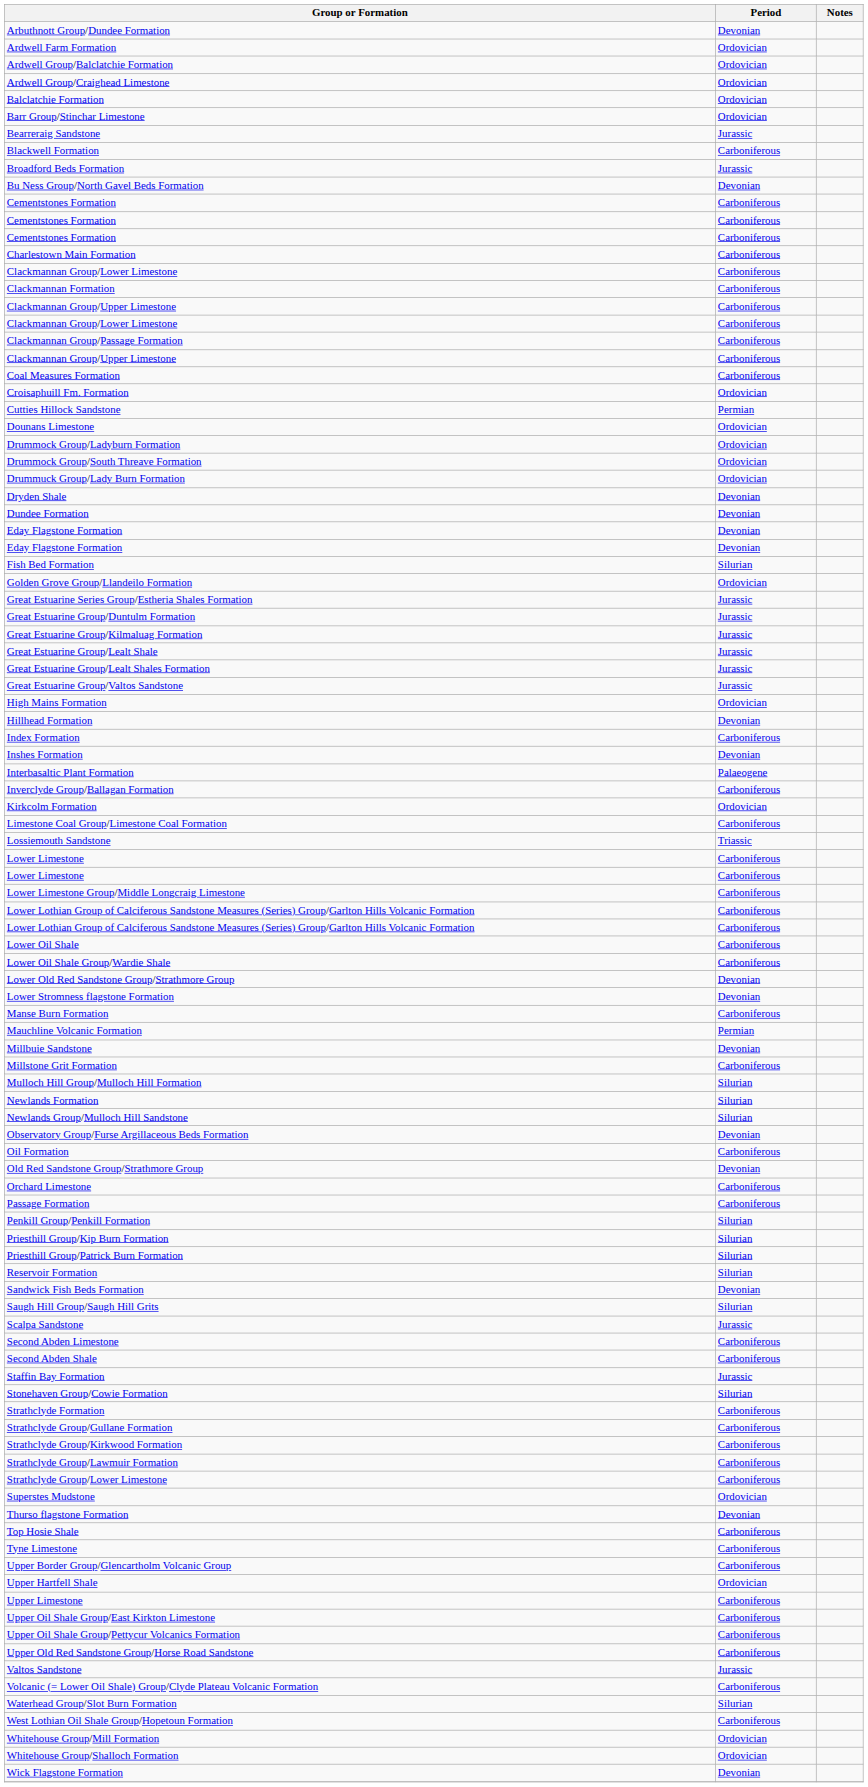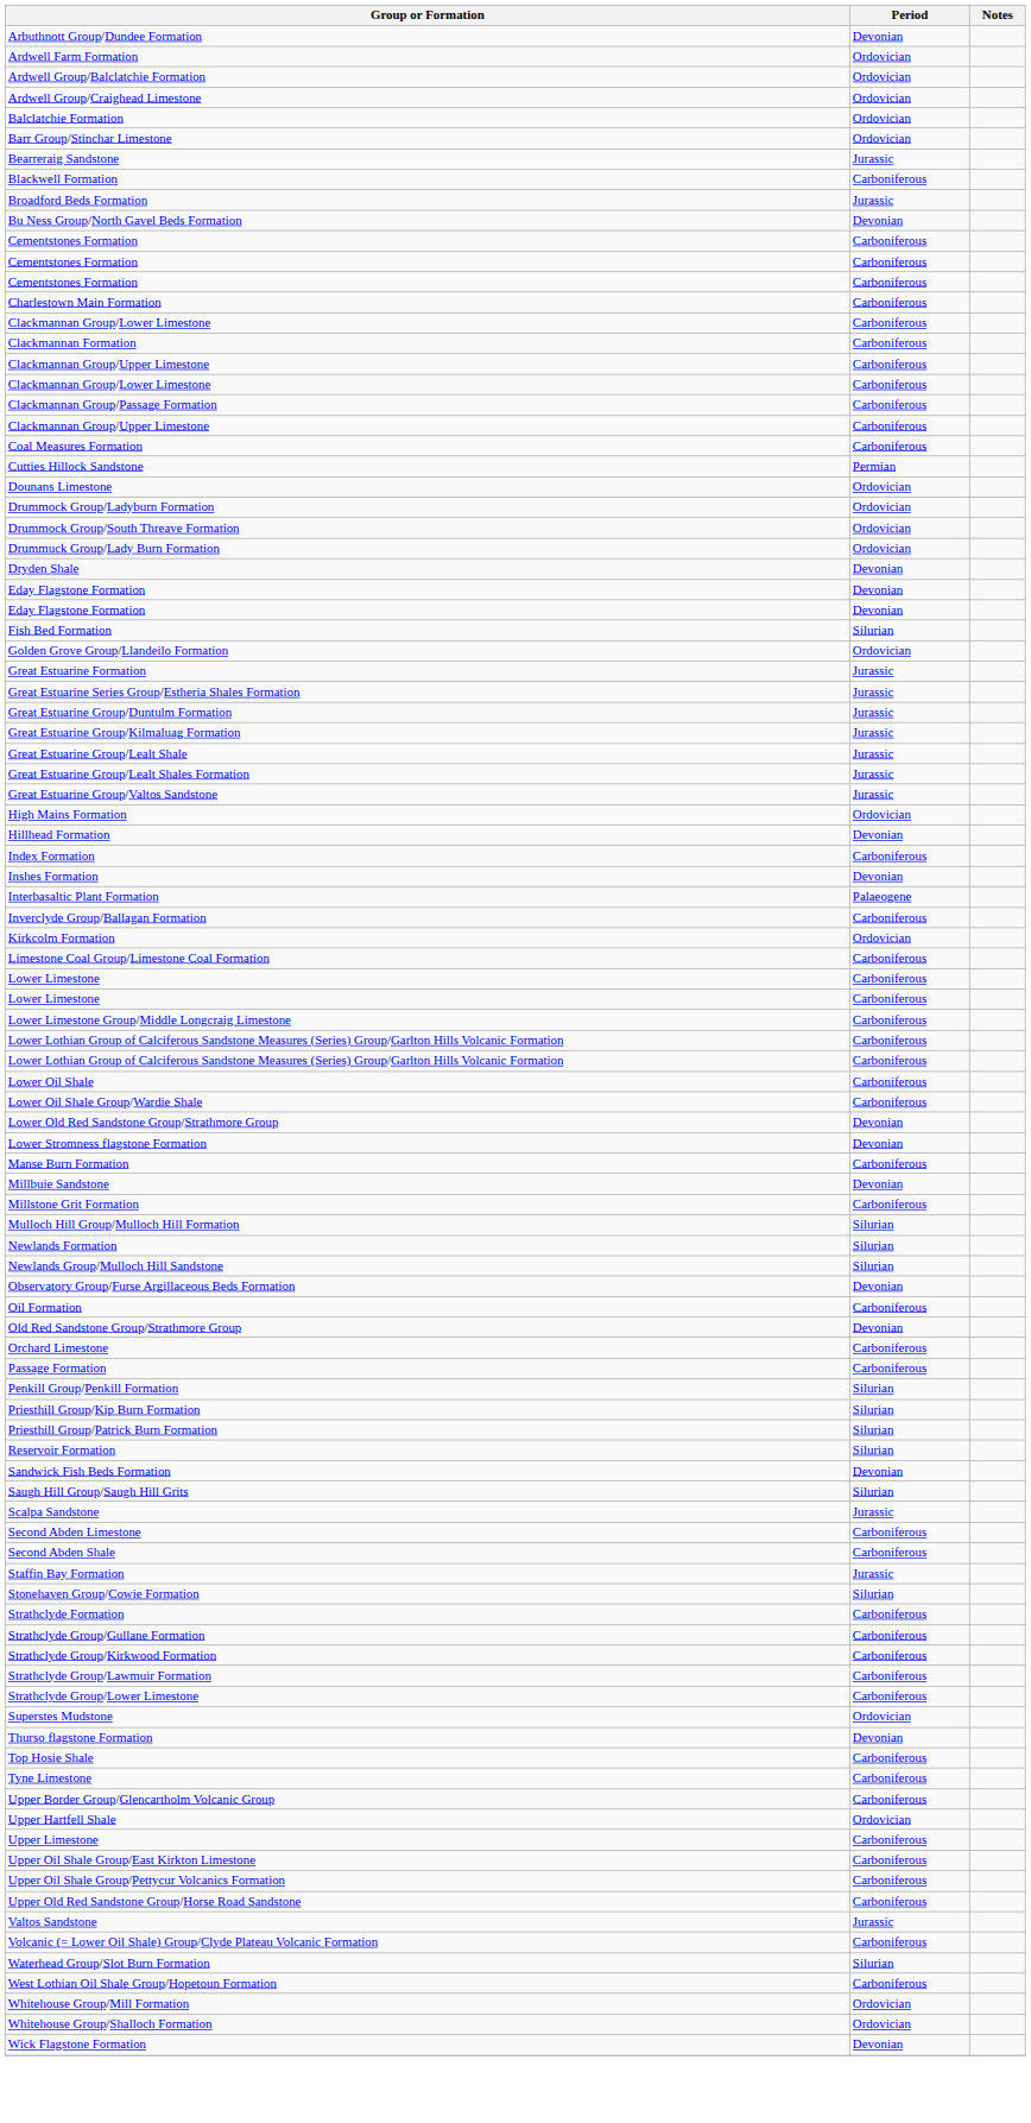- row: Croisaphuill Fm. Formation | Ordovician
- row: Dundee Formation | Devonian
+ row: Great Estuarine Formation | Jurassic
- row: Lossiemouth Sandstone | Triassic
- row: Mauchline Volcanic Formation | Permian
